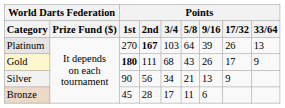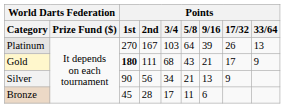Platinum | Points / 2nd: bold -> normal
Gold | Points / 9/16: 26 -> 21
